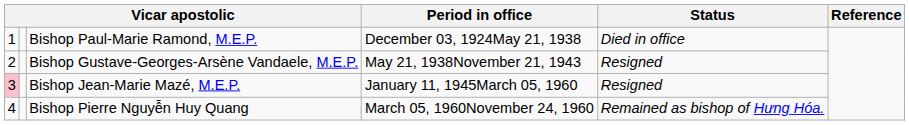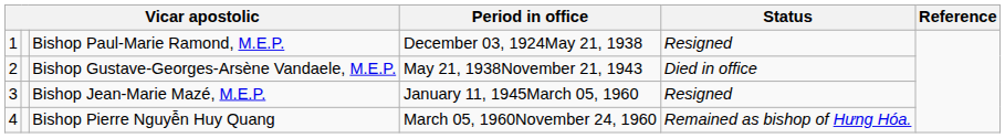Bishop Paul-Marie Ramond, M.E.P. | Status: Died in office -> Resigned
Bishop Gustave-Georges-Arsène Vandaele, M.E.P. | Status: Resigned -> Died in office
Bishop Jean-Marie Mazé, M.E.P. | column 1: pink background -> no background
